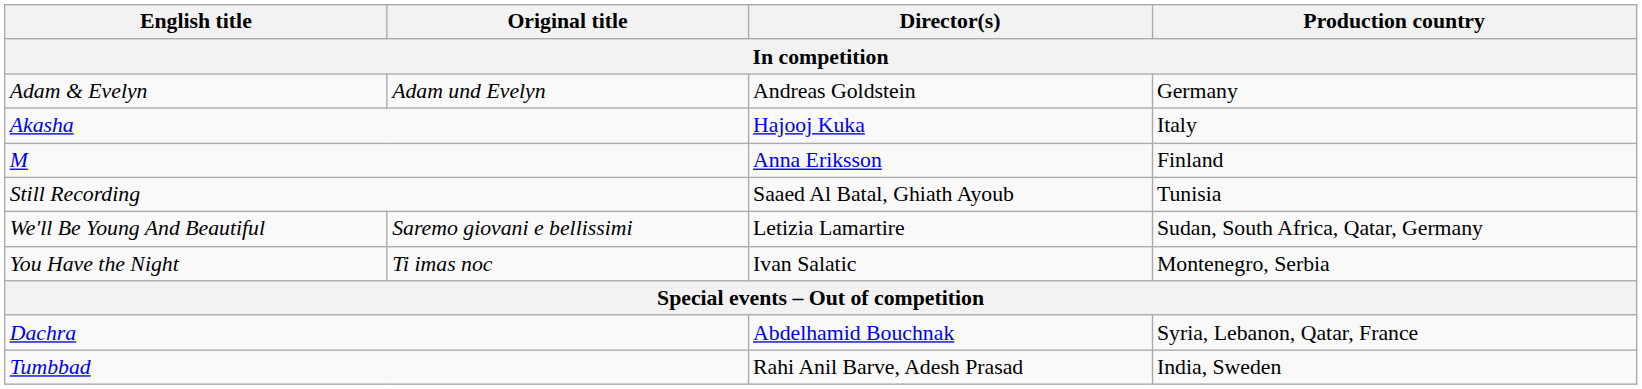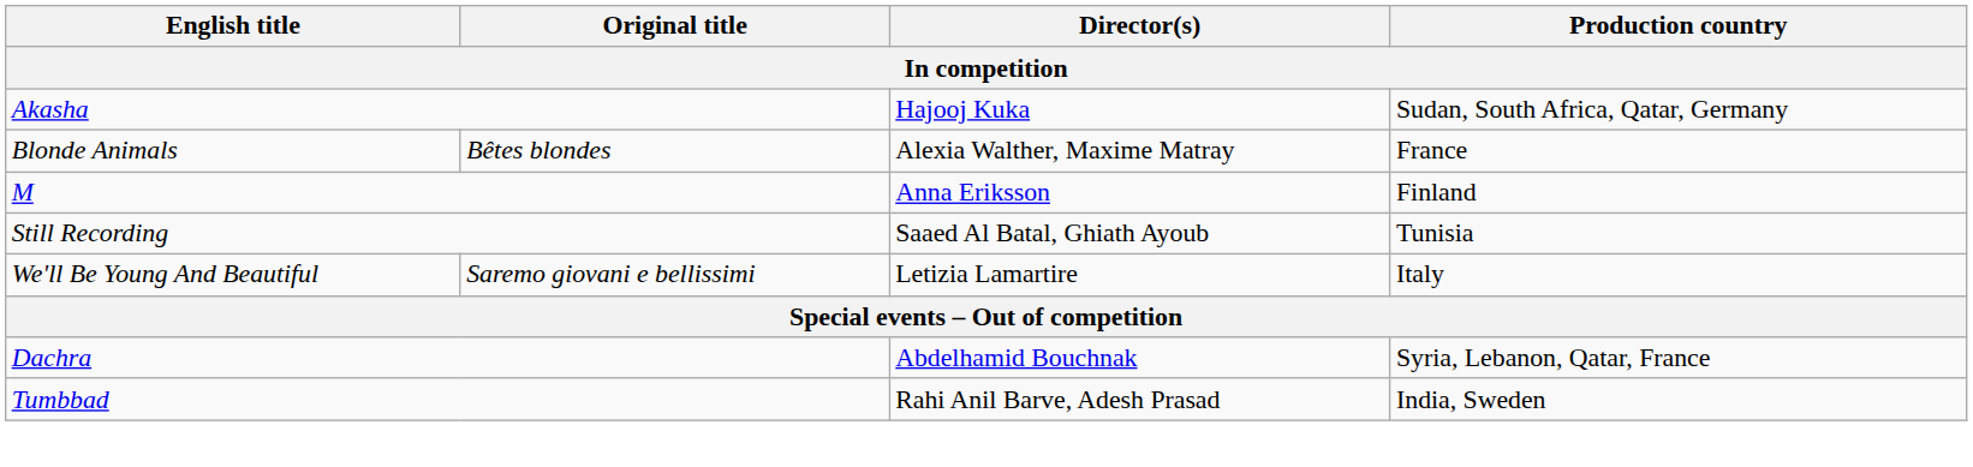- row: Adam & Evelyn | Adam und Evelyn | Andreas Goldstein | Germany
Akasha | Production country: Italy -> Sudan, South Africa, Qatar, Germany
+ row: Blonde Animals | Bêtes blondes | Alexia Walther, Maxime Matray | France
We'll Be Young And Beautiful | Production country: Sudan, South Africa, Qatar, Germany -> Italy
- row: You Have the Night | Ti imas noc | Ivan Salatic | Montenegro, Serbia
